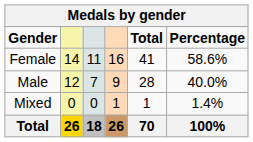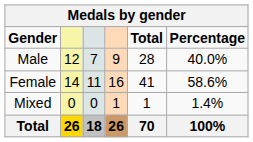rows swapped: Male <-> Female
